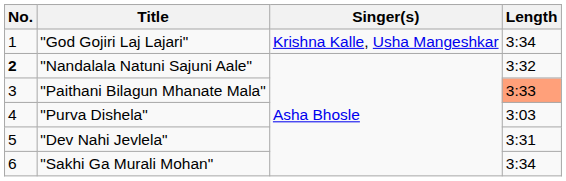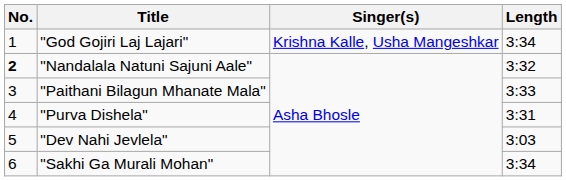"Paithani Bilagun Mhanate Mala" | Length: lightsalmon background -> no background
"Purva Dishela" | Length: 3:03 -> 3:31
"Dev Nahi Jevlela" | Length: 3:31 -> 3:03
